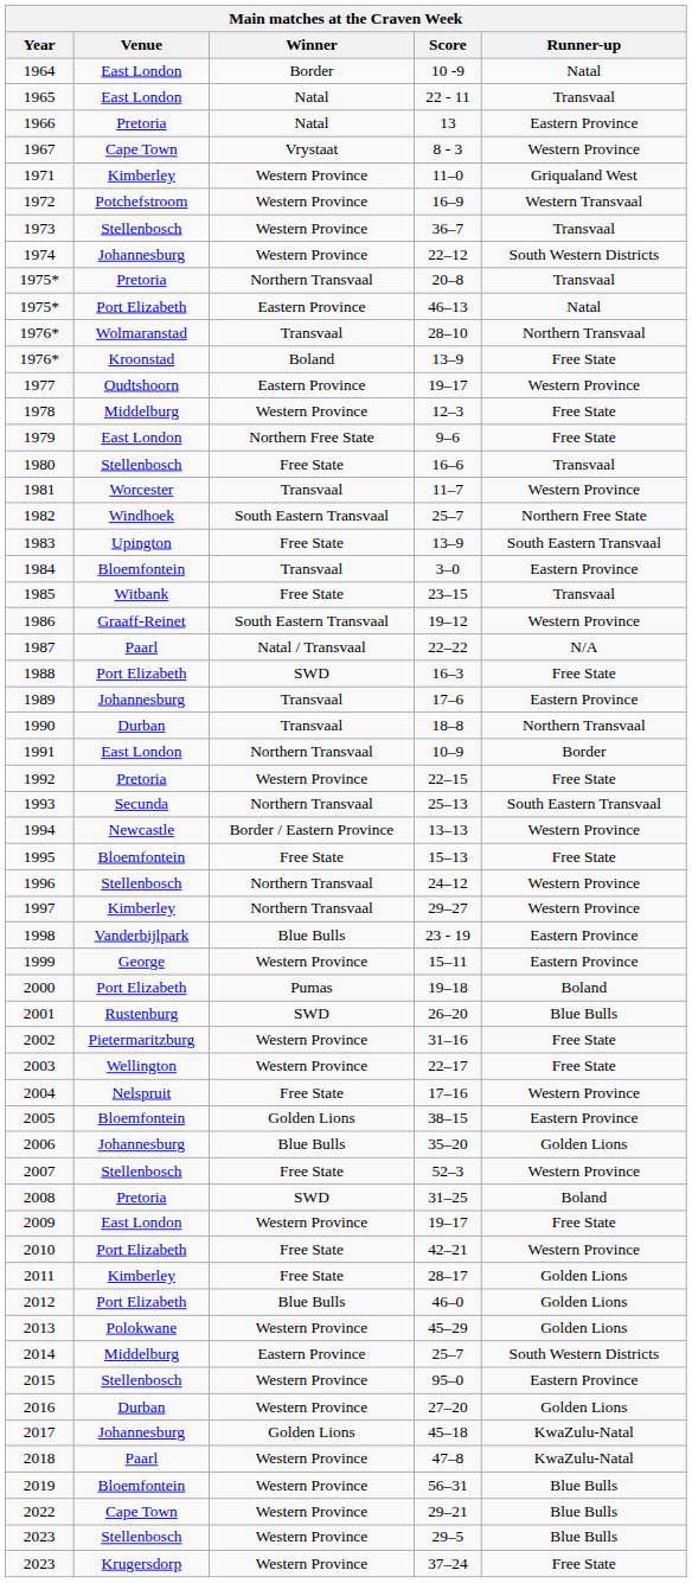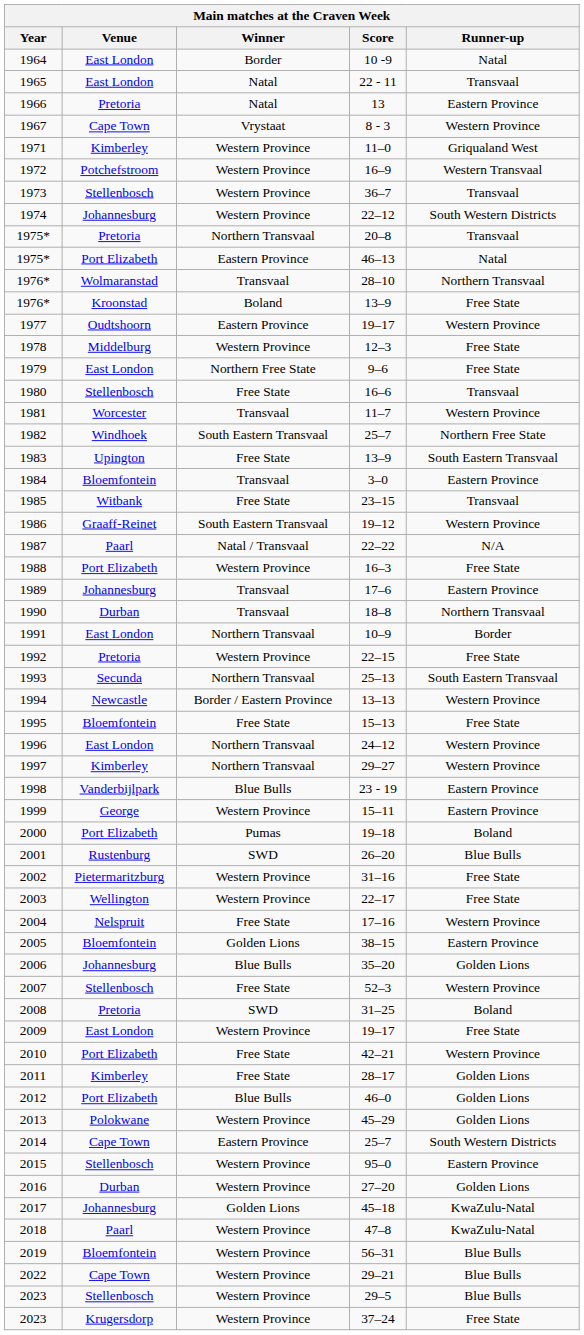1988 | Winner: SWD -> Western Province
1996 | Venue: Stellenbosch -> East London
2014 | Venue: Middelburg -> Cape Town
